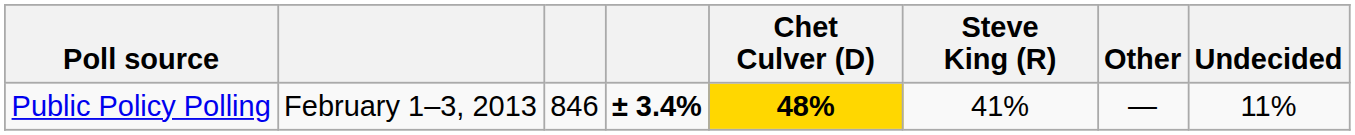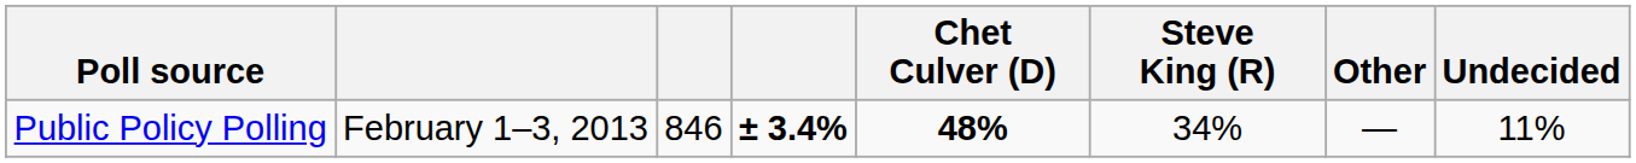Public Policy Polling | Chet Culver (D): gold background -> no background
Public Policy Polling | Steve King (R): 41% -> 34%
